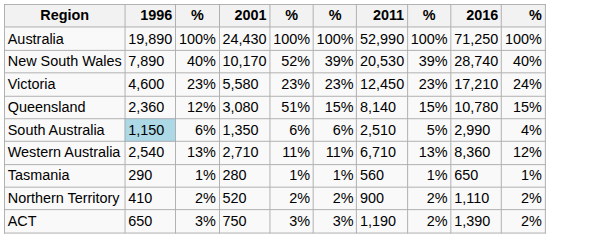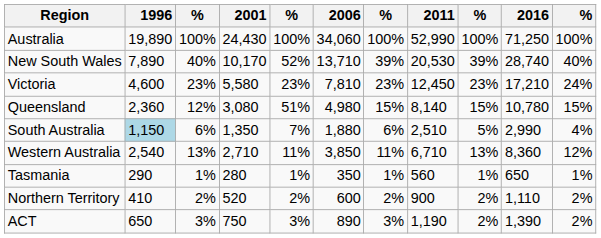+ column: 2006 | 34,060 | 13,710 | 7,810 | 4,980 | 1,880 | 3,850 | 350 | 600 | 890
South Australia | column 5: 6% -> 7%
